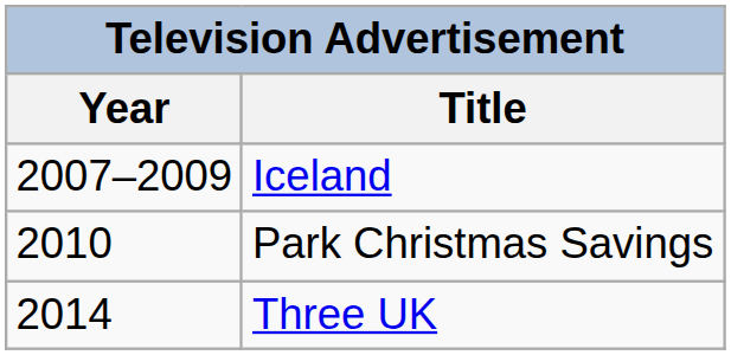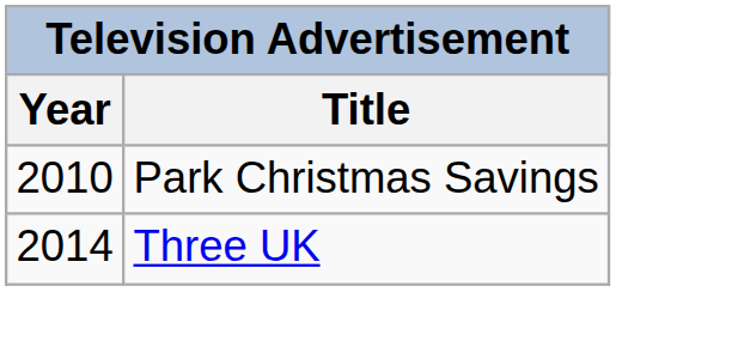- row: 2007–2009 | Iceland
